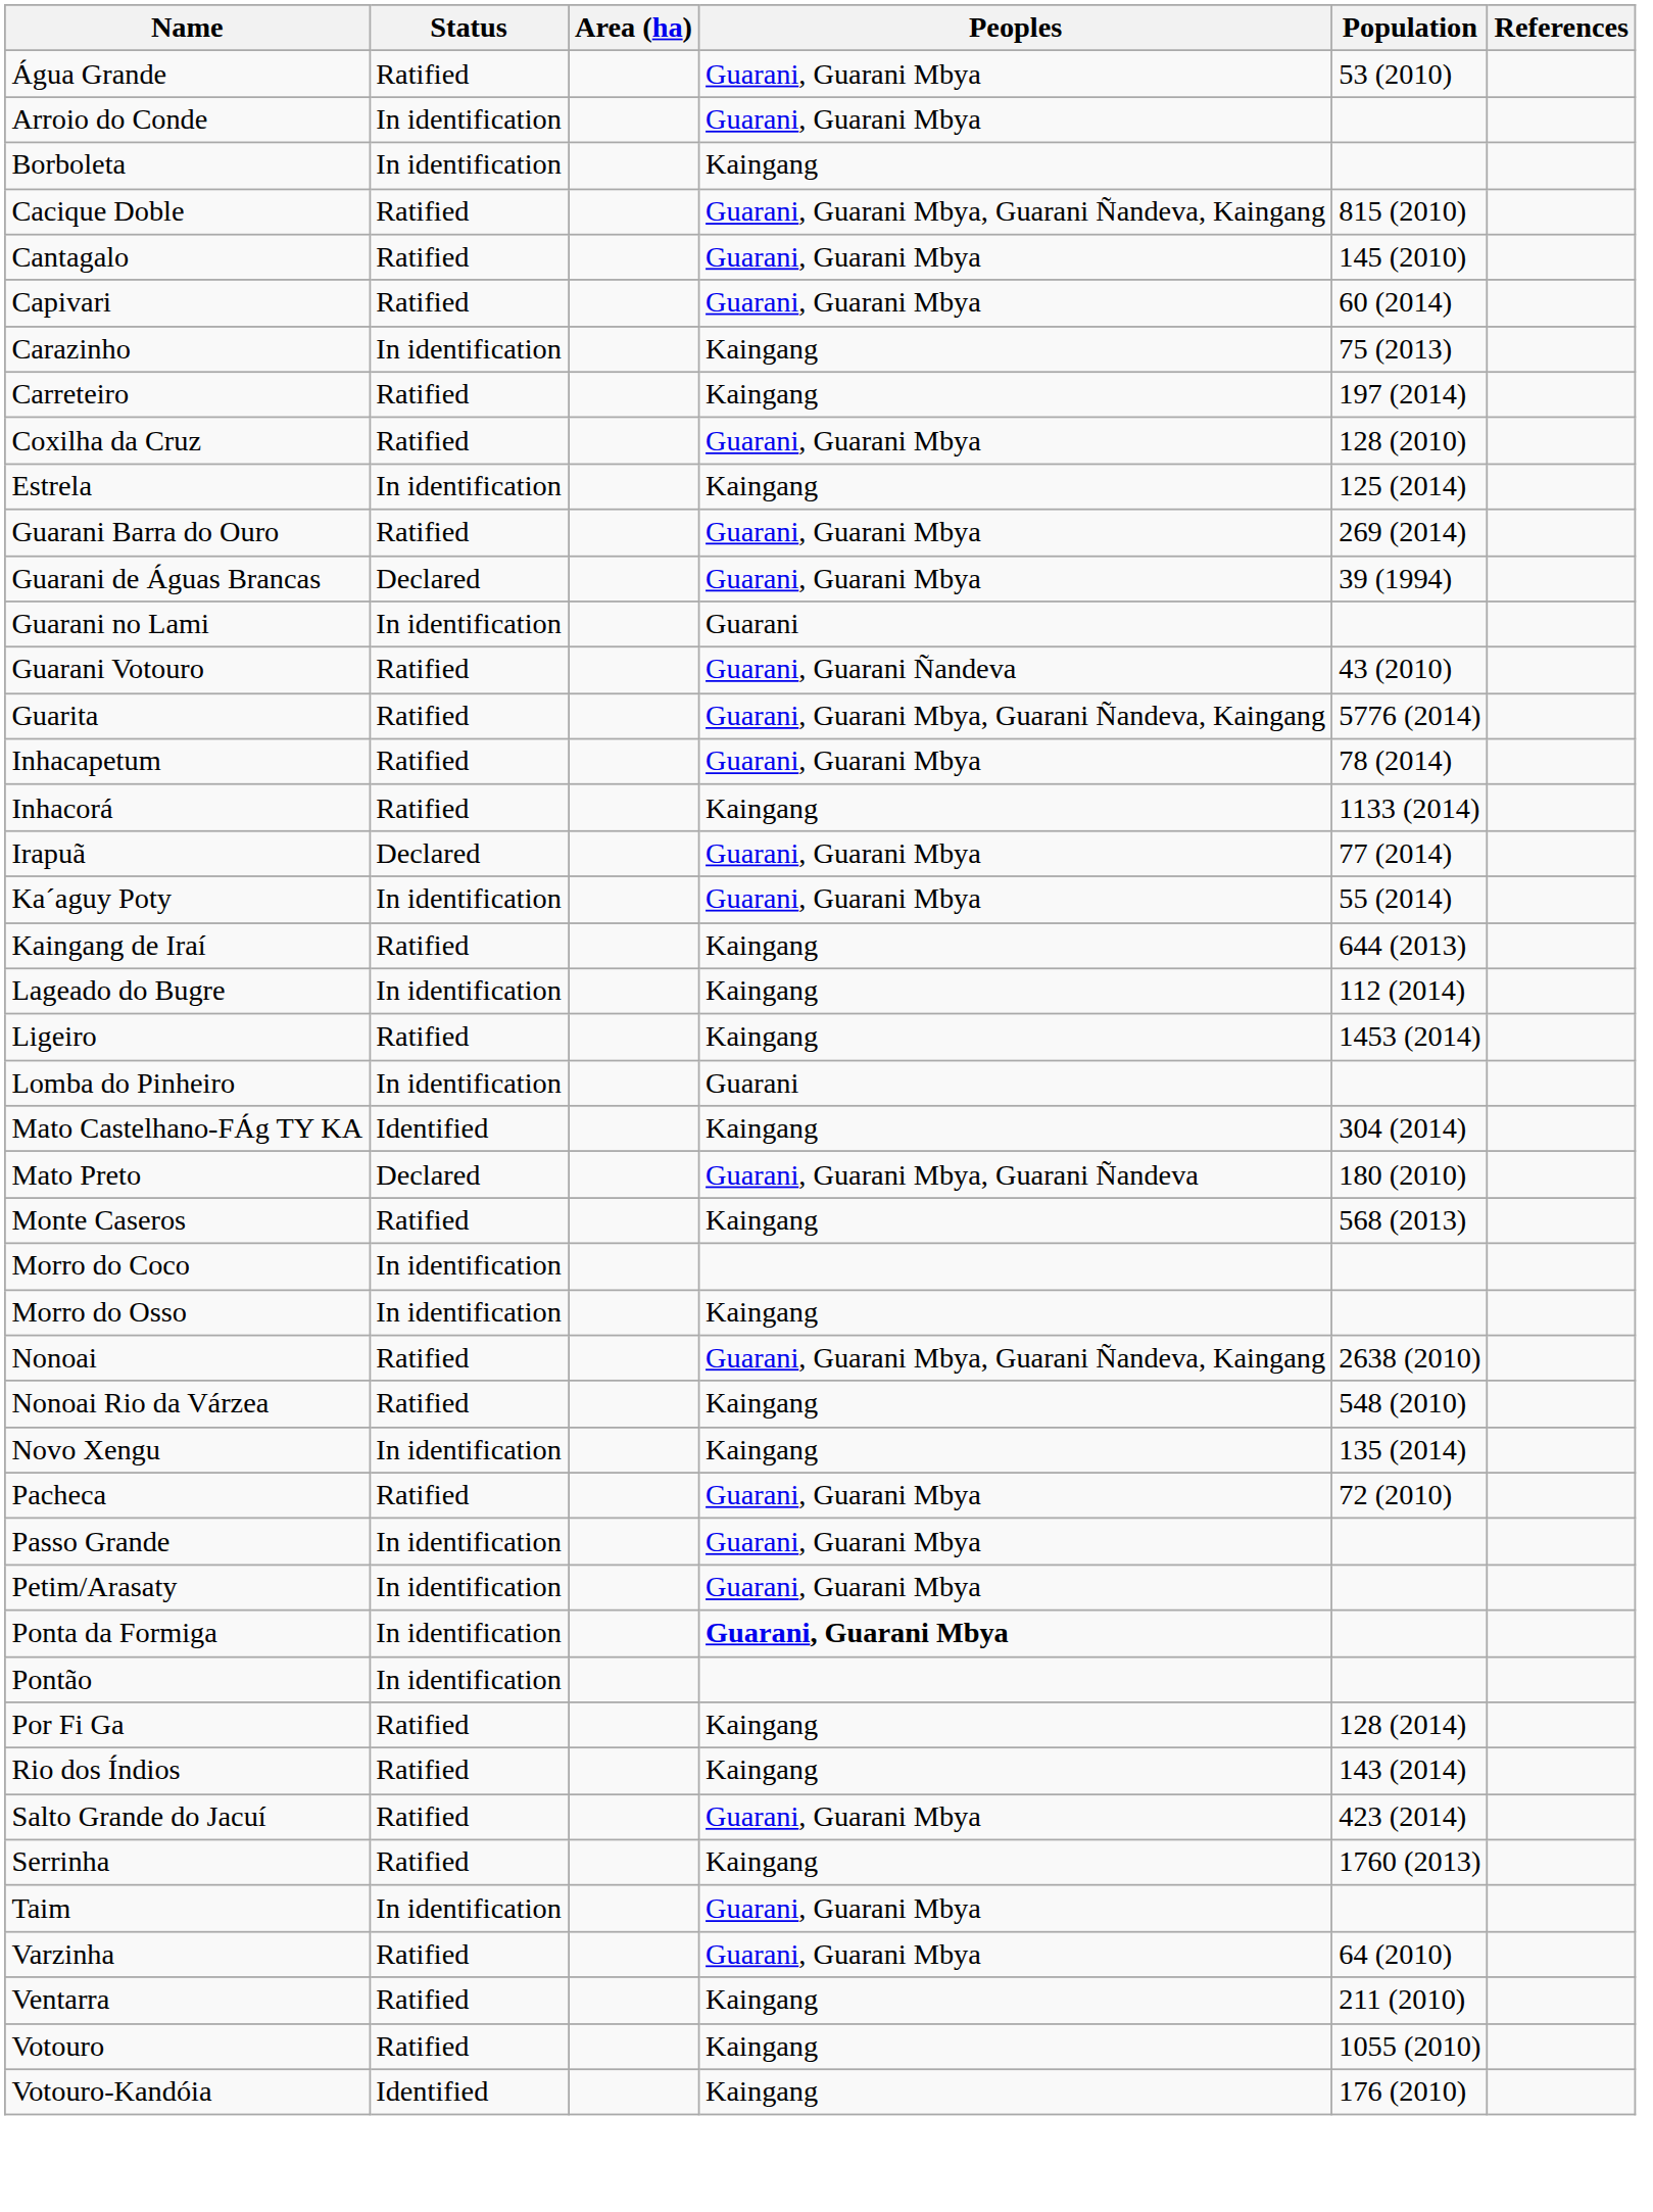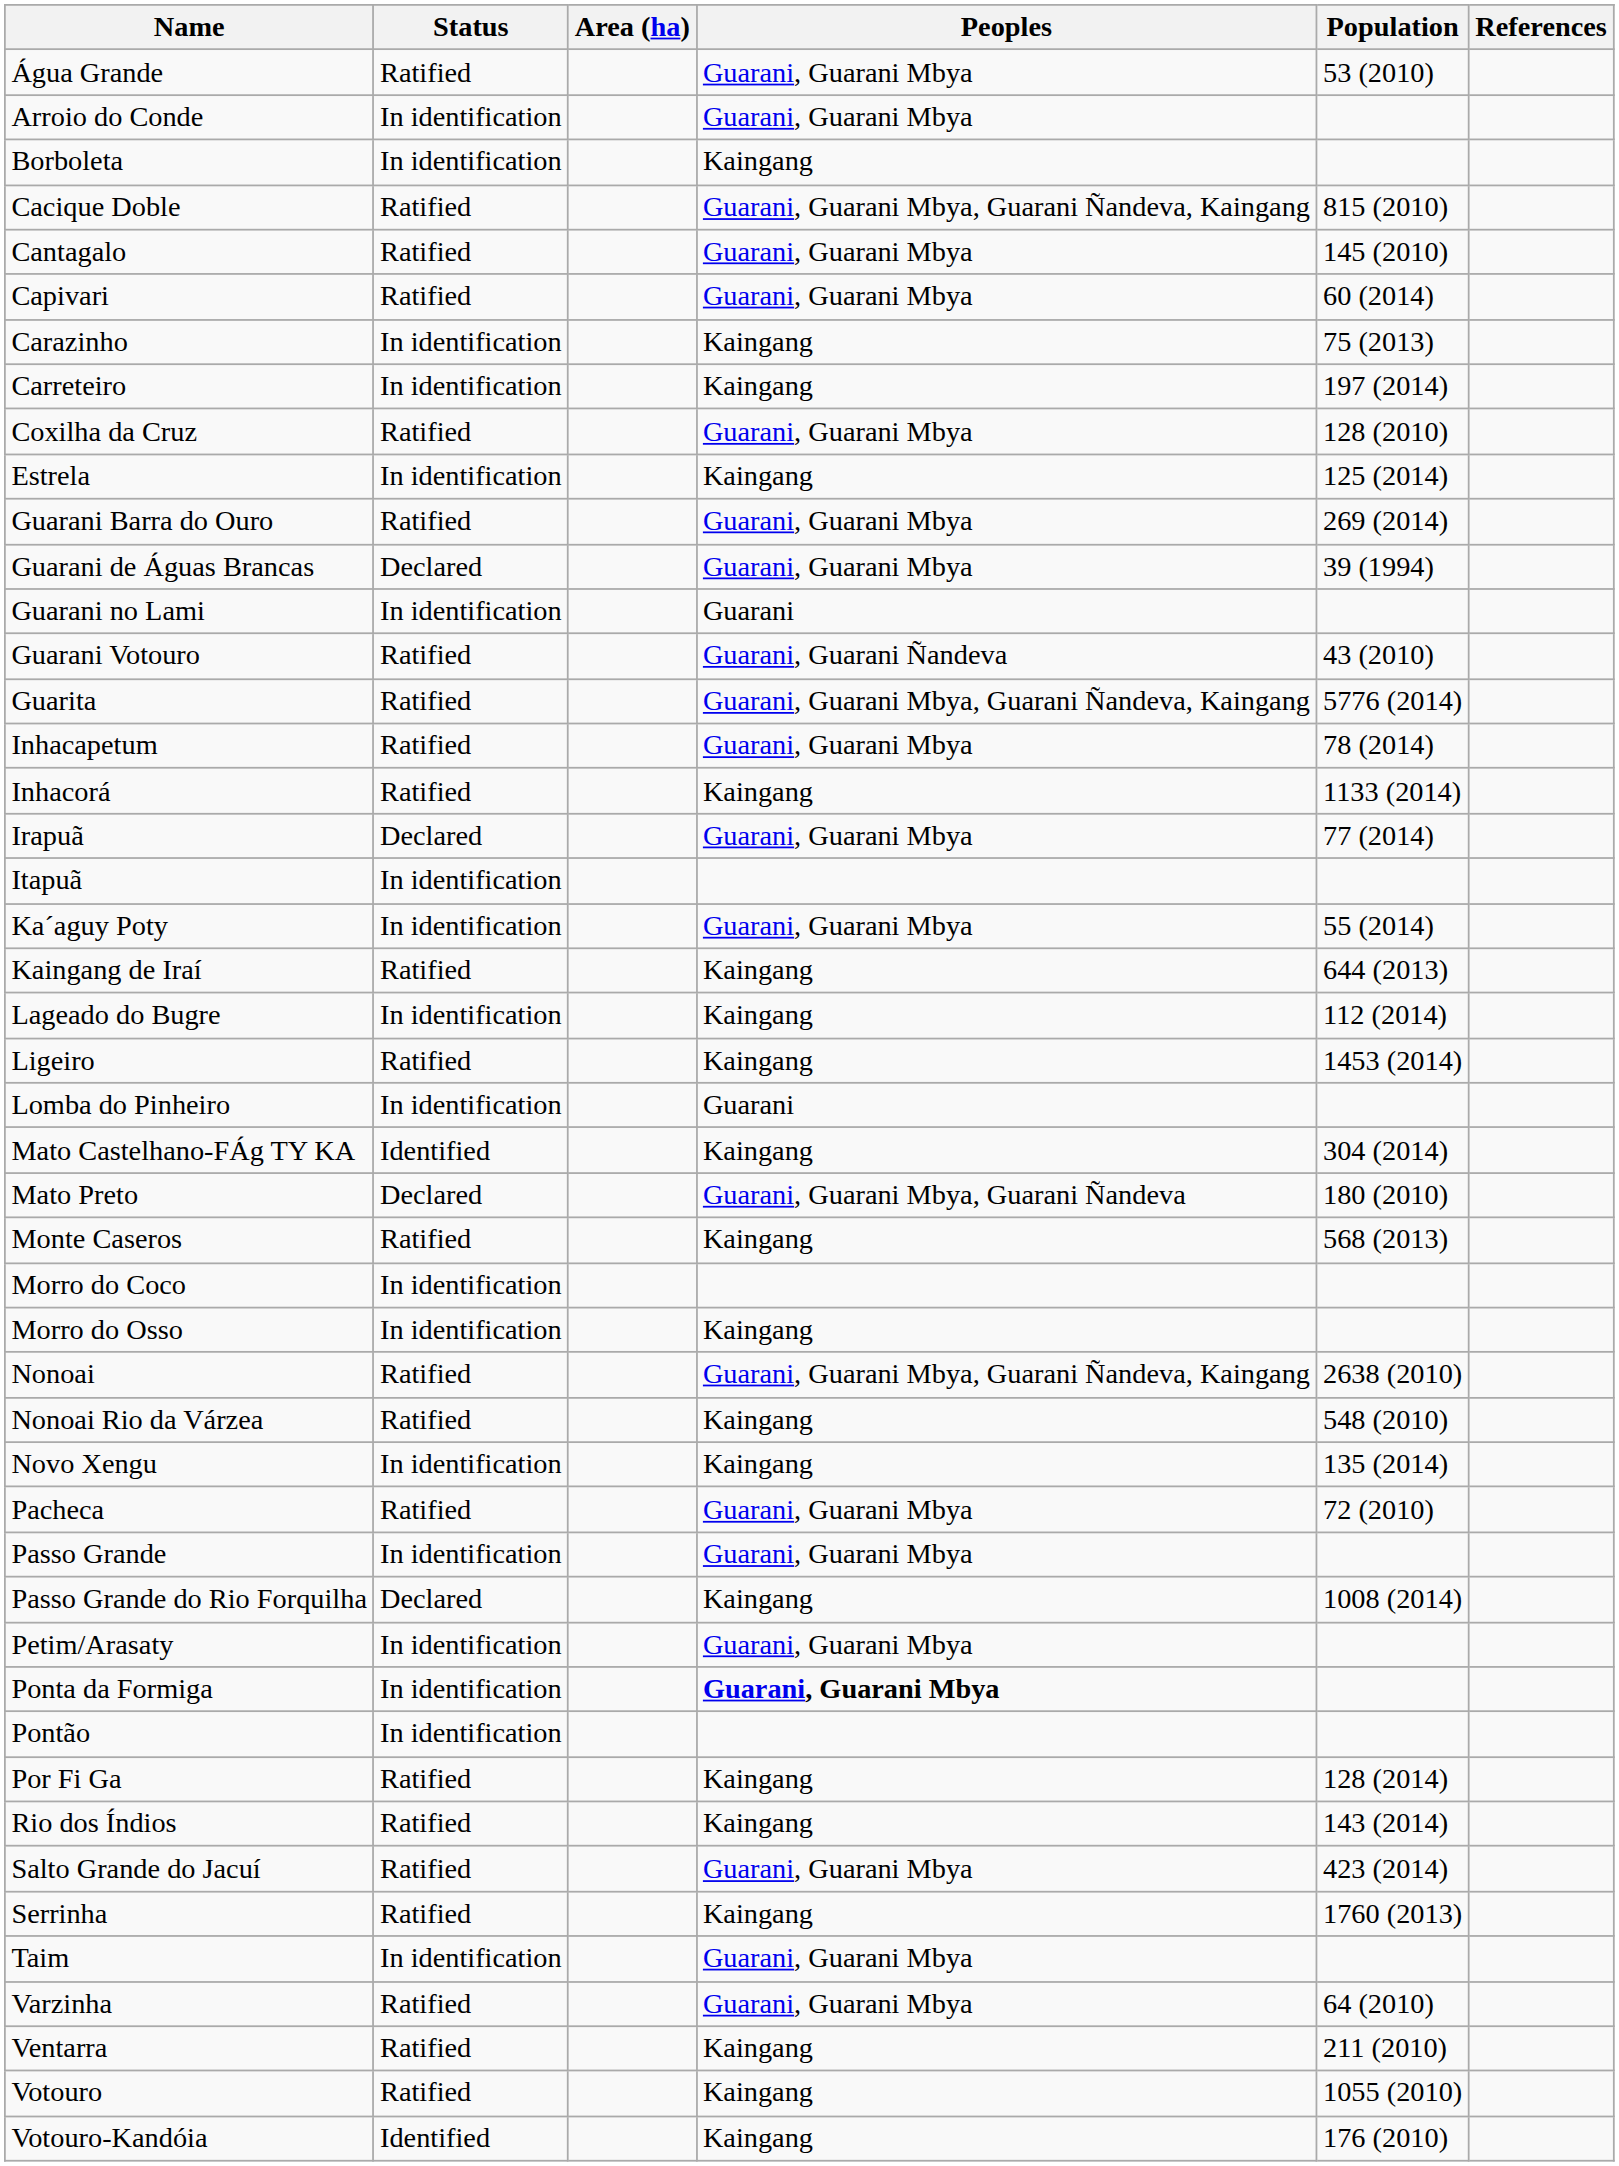Carreteiro | Status: Ratified -> In identification
+ row: Itapuã | In identification
+ row: Passo Grande do Rio Forquilha | Declared | Kaingang | 1008 (2014)
